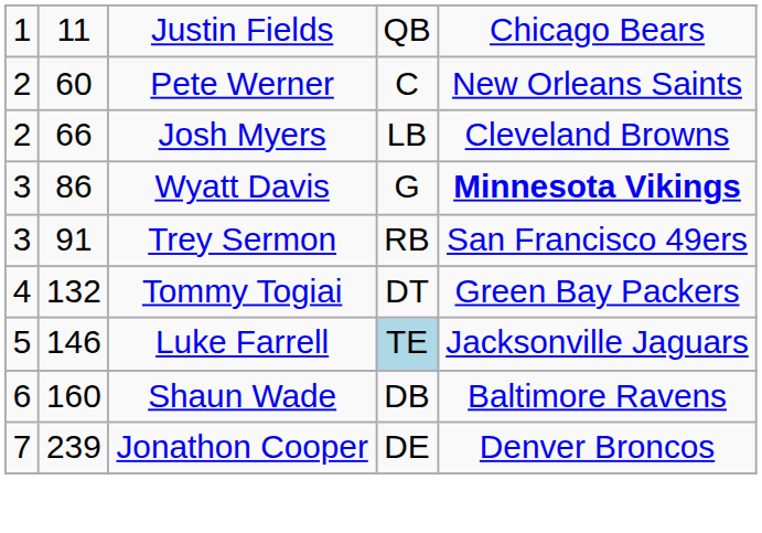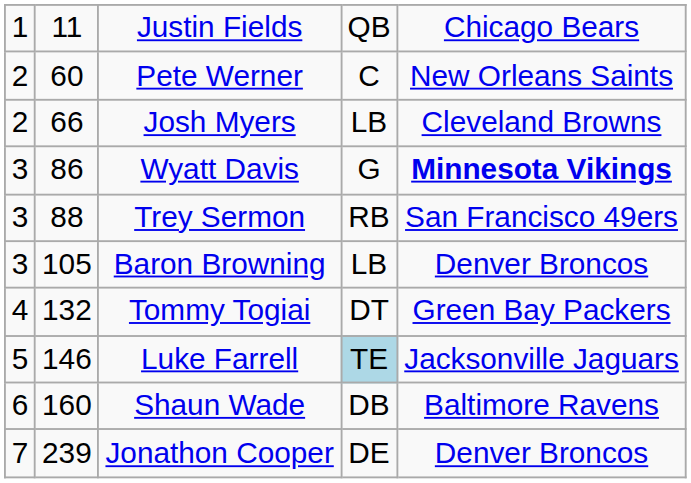Trey Sermon | column 2: 91 -> 88
+ row: 3 | 105 | Baron Browning | LB | Denver Broncos
